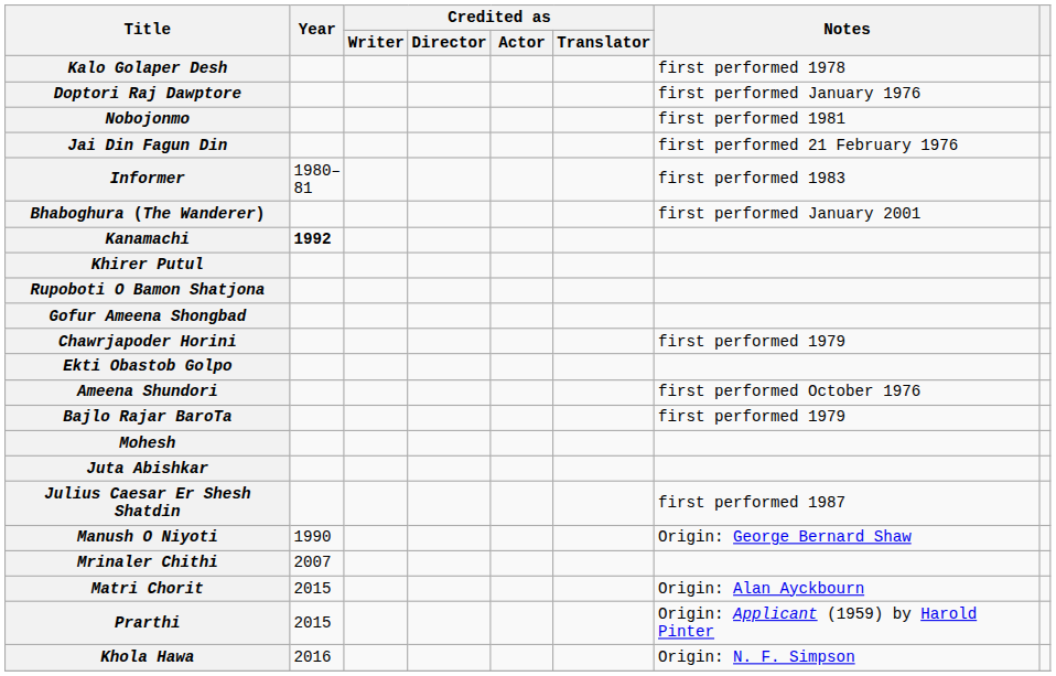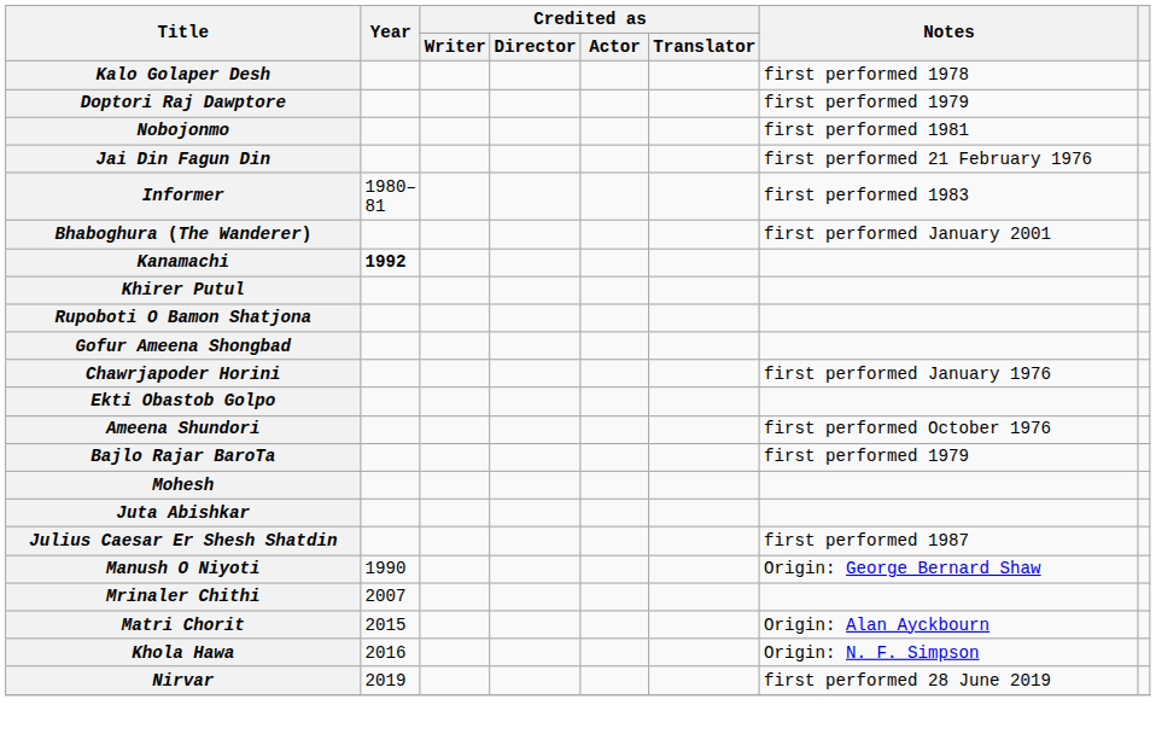Doptori Raj Dawptore | Notes: first performed January 1976 -> first performed 1979
Chawrjapoder Horini | Notes: first performed 1979 -> first performed January 1976
- row: Prarthi | 2015 | Origin: Applicant (1959) by Harold Pinter
+ row: Nirvar | 2019 | first performed 28 June 2019
